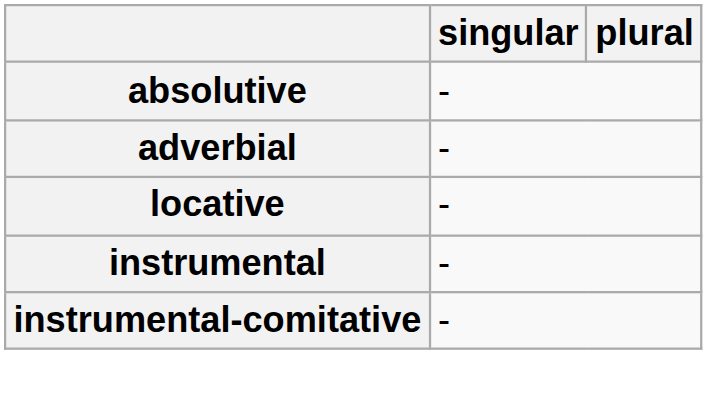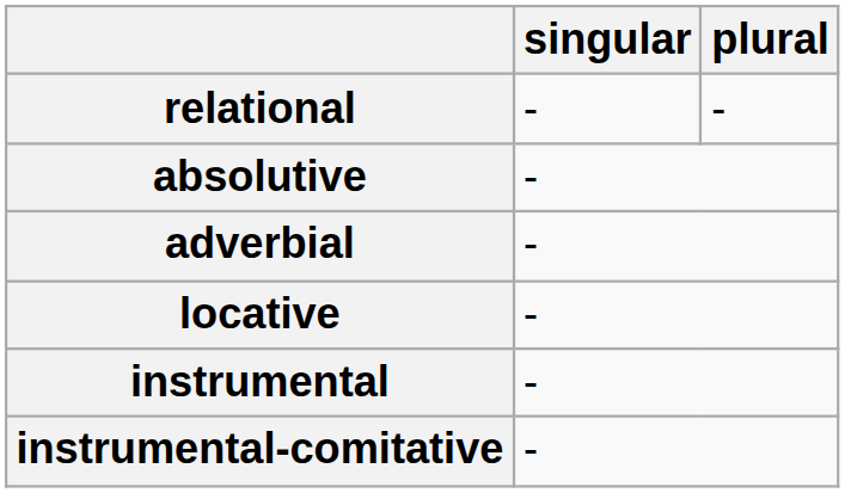+ row: relational | - | -
